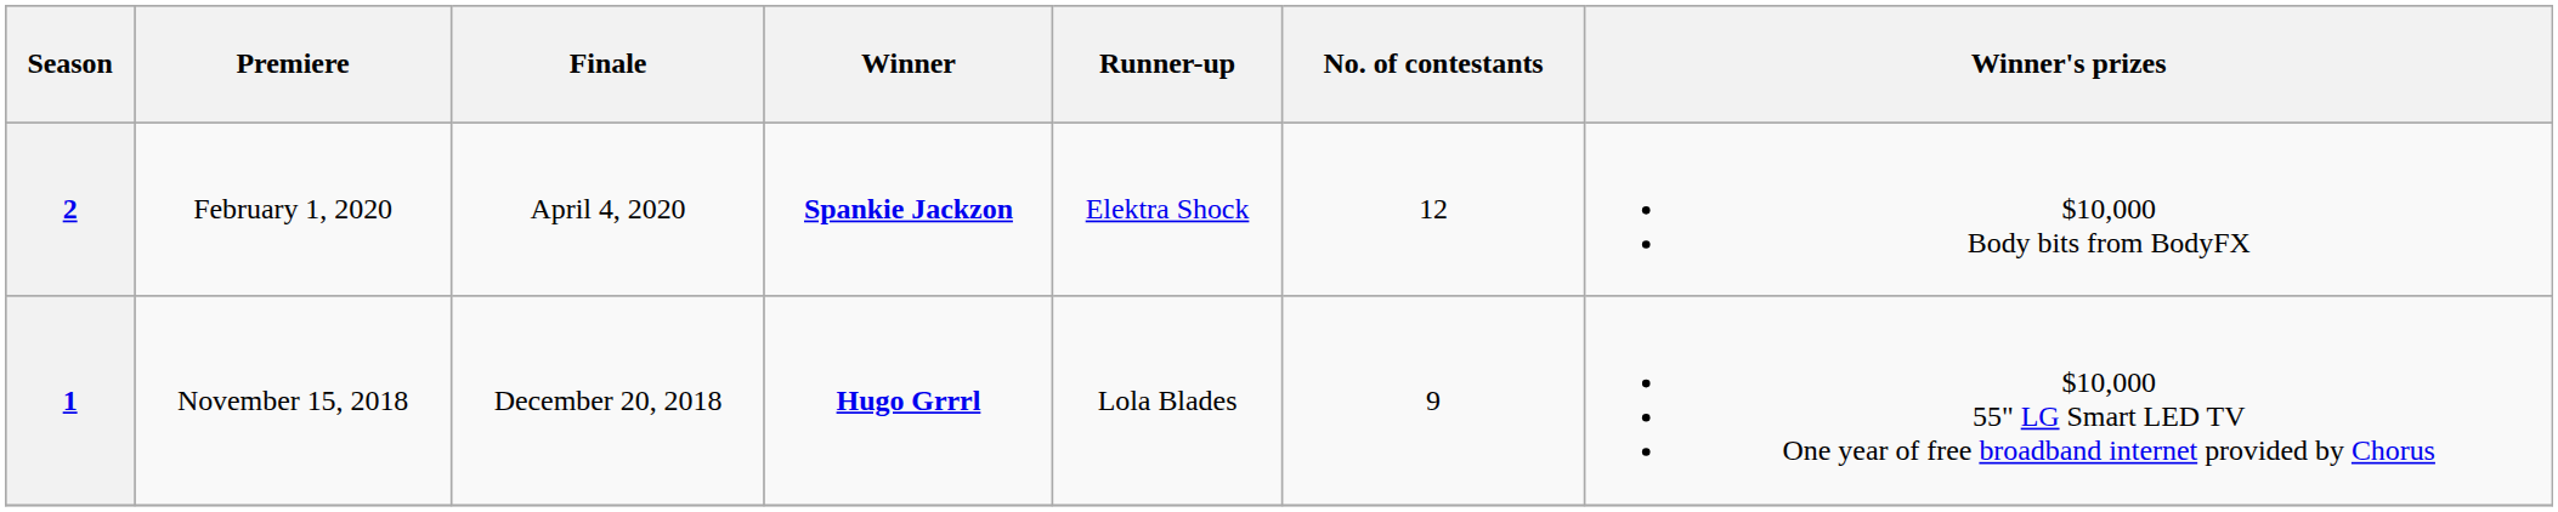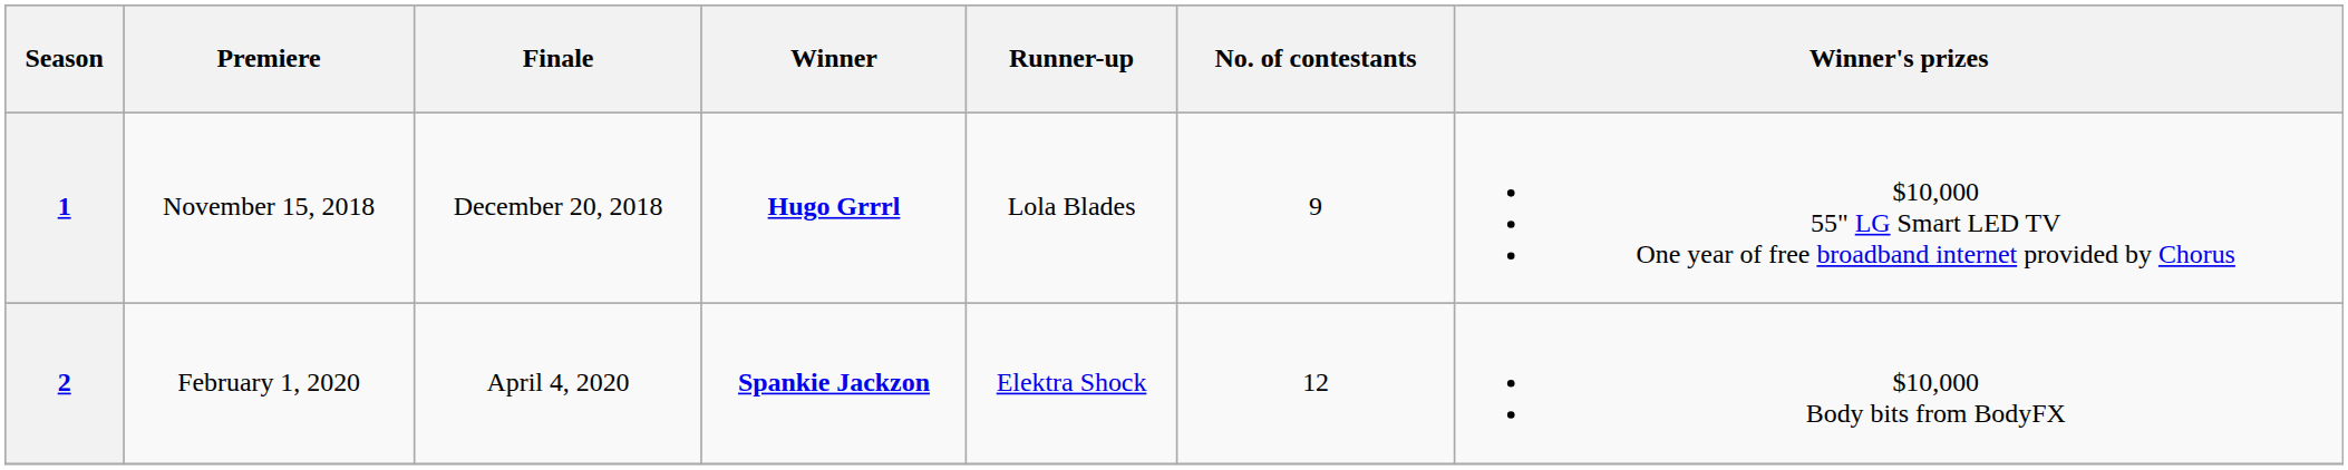rows swapped: 1 <-> 2
